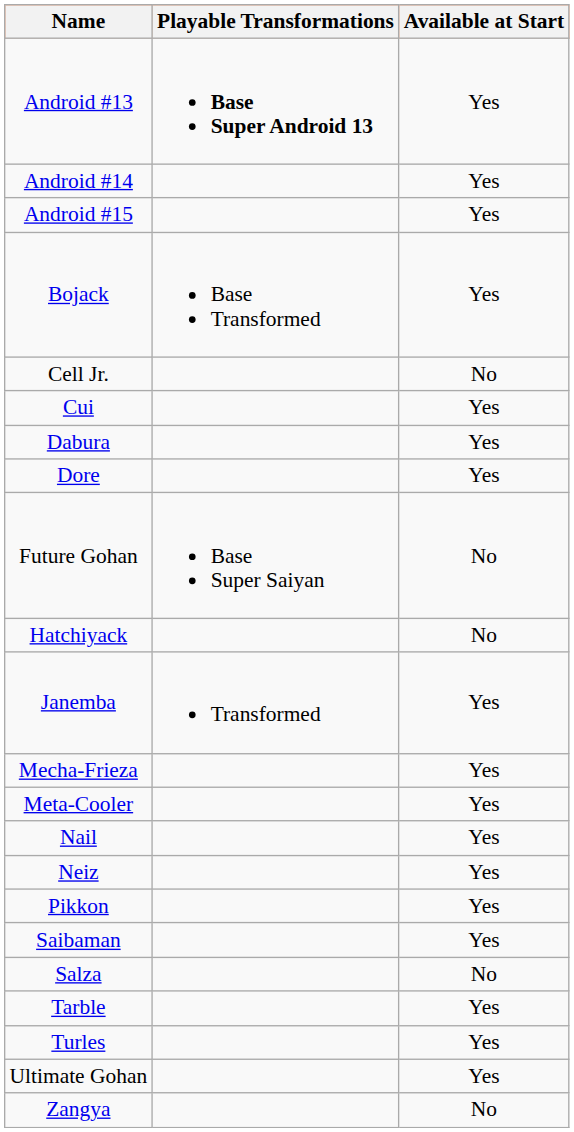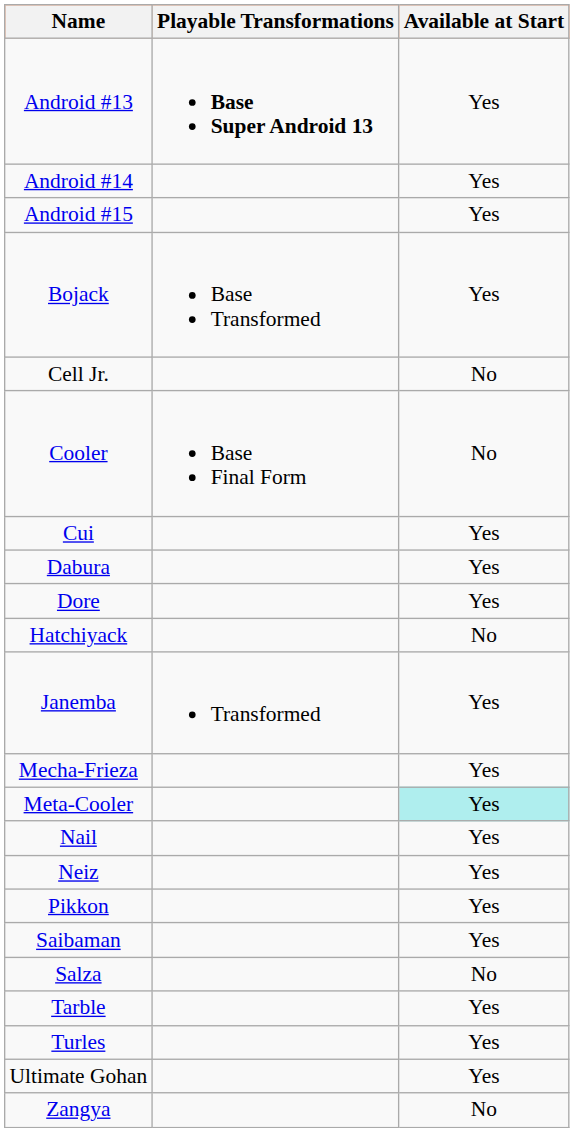+ row: Cooler | Base Final Form | No
- row: Future Gohan | Base Super Saiyan | No
Meta-Cooler | Available at Start: no background -> paleturquoise background
